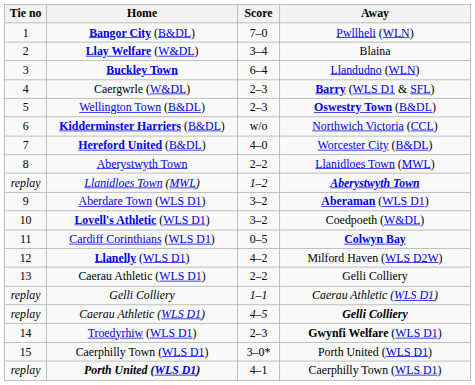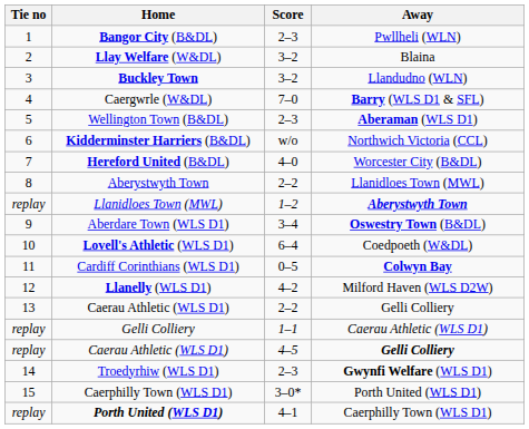Bangor City (B&DL) | Score: 7–0 -> 2–3
Llay Welfare (W&DL) | Score: 3–4 -> 3–2
Buckley Town | Score: 6–4 -> 3–2
Caergwrle (W&DL) | Score: 2–3 -> 7–0
Wellington Town (B&DL) | Away: Oswestry Town (B&DL) -> Aberaman (WLS D1)
Aberdare Town (WLS D1) | Score: 3–2 -> 3–4
Aberdare Town (WLS D1) | Away: Aberaman (WLS D1) -> Oswestry Town (B&DL)
Lovell's Athletic (WLS D1) | Score: 3–2 -> 6–4
